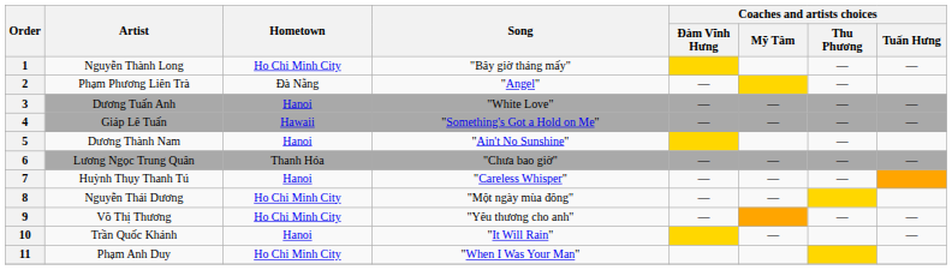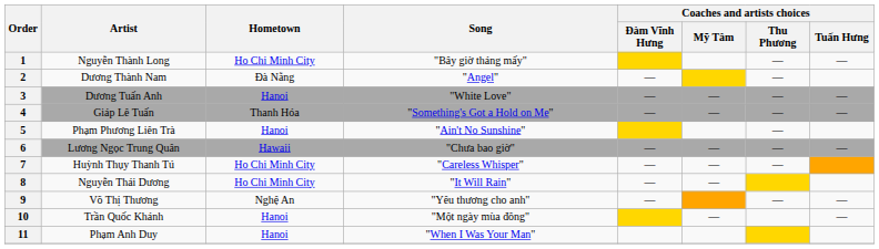2 | Artist: Phạm Phương Liên Trà -> Dương Thành Nam
4 | Hometown: Hawaii -> Thanh Hóa
5 | Artist: Dương Thành Nam -> Phạm Phương Liên Trà
6 | Hometown: Thanh Hóa -> Hawaii
7 | Hometown: Hanoi -> Ho Chi Minh City
8 | Song: "Một ngày mùa đông" -> "It Will Rain"
9 | Hometown: Ho Chi Minh City -> Nghệ An
10 | Song: "It Will Rain" -> "Một ngày mùa đông"
11 | Hometown: Ho Chi Minh City -> Hanoi
